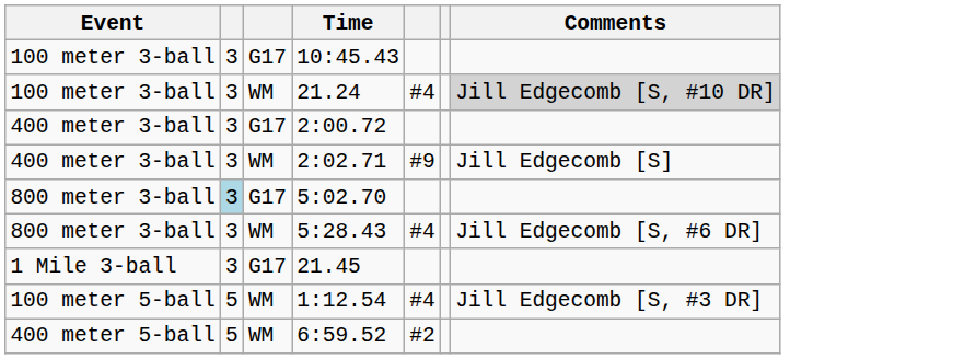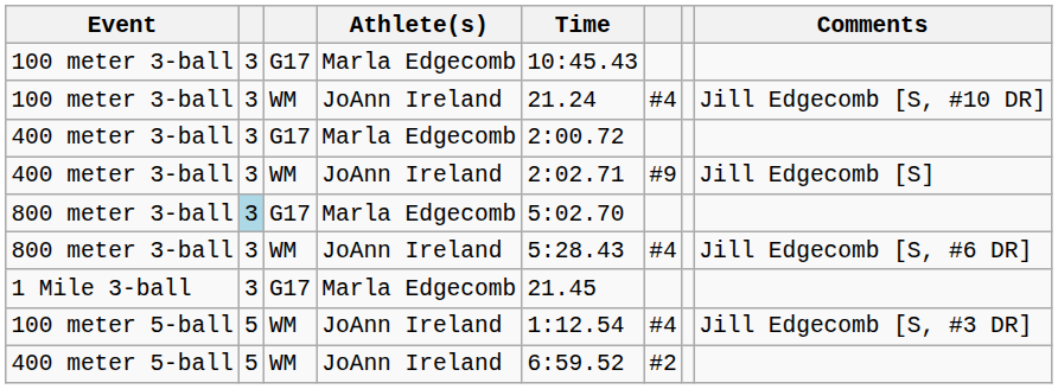+ column: Athlete(s) | Marla Edgecomb | JoAnn Ireland | Marla Edgecomb | JoAnn Ireland | Marla Edgecomb | JoAnn Ireland | Marla Edgecomb | JoAnn Ireland | JoAnn Ireland
100 meter 3-ball / WM | Comments: lightgrey background -> no background
